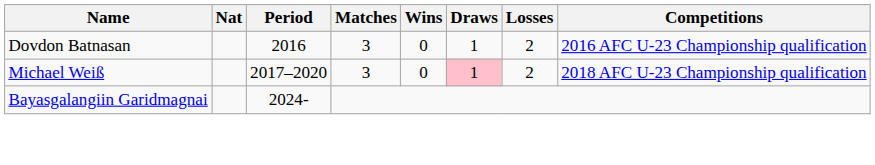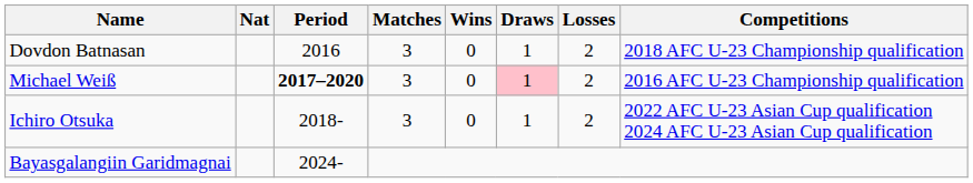Dovdon Batnasan | Competitions: 2016 AFC U-23 Championship qualification -> 2018 AFC U-23 Championship qualification
Michael Weiß | Period: normal -> bold
Michael Weiß | Competitions: 2018 AFC U-23 Championship qualification -> 2016 AFC U-23 Championship qualification
+ row: Ichiro Otsuka | 2018- | 3 | 0 | 1 | 2 | 2022 AFC U-23 Asian Cup qualification 2024 AFC U-23 Asian Cup qualification
